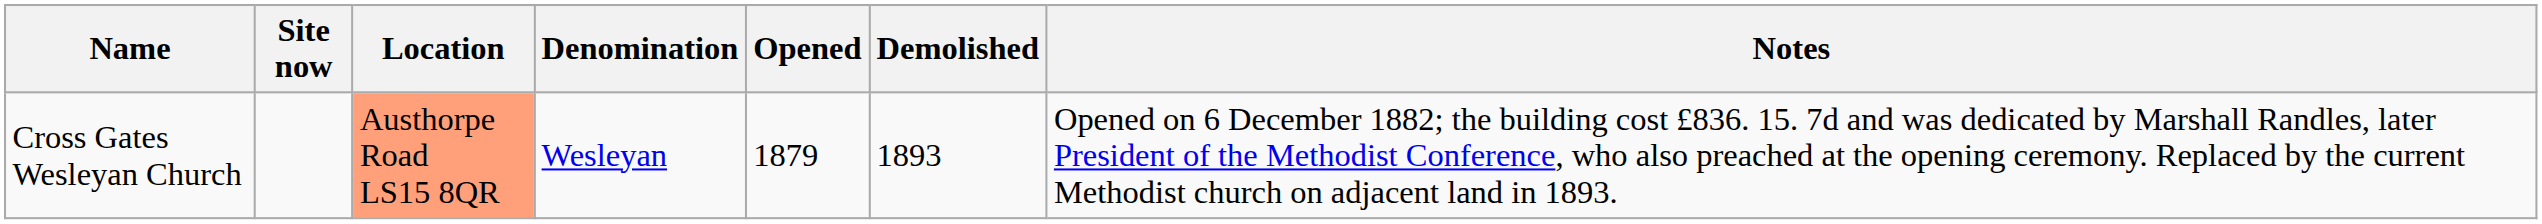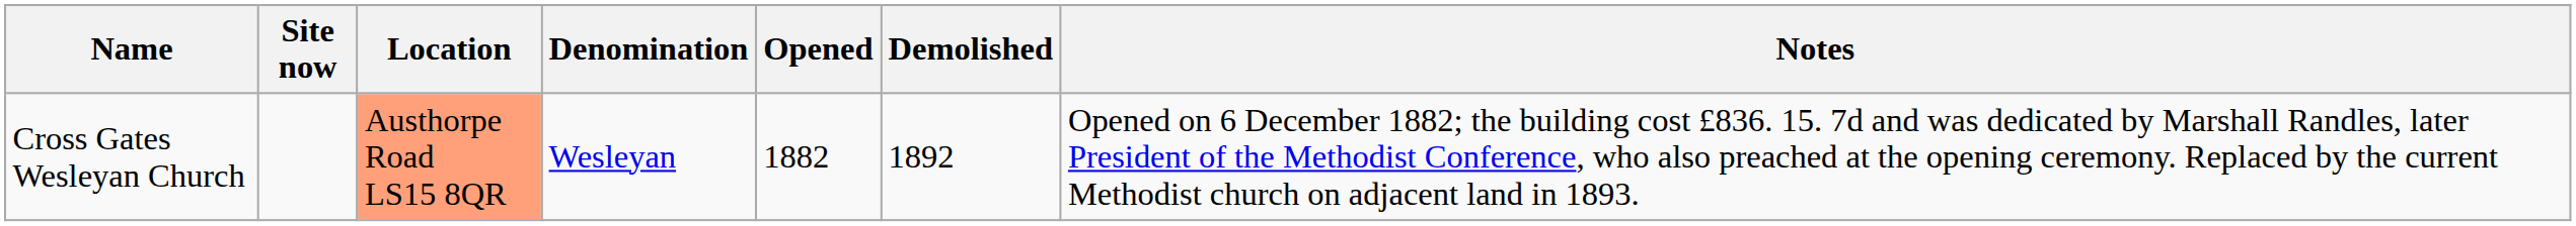Cross Gates Wesleyan Church | Opened: 1879 -> 1882
Cross Gates Wesleyan Church | Demolished: 1893 -> 1892
